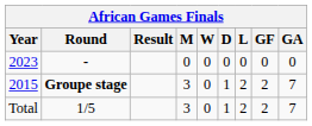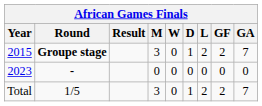rows swapped: 2015 <-> 2023
